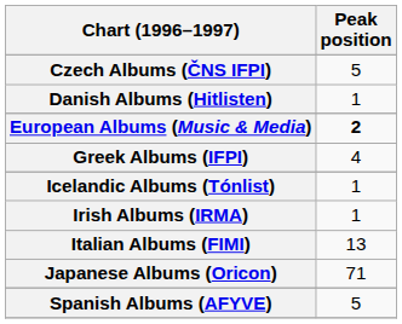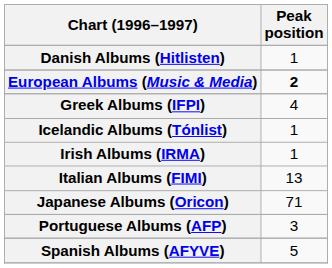- row: Czech Albums (ČNS IFPI) | 5
+ row: Portuguese Albums (AFP) | 3
